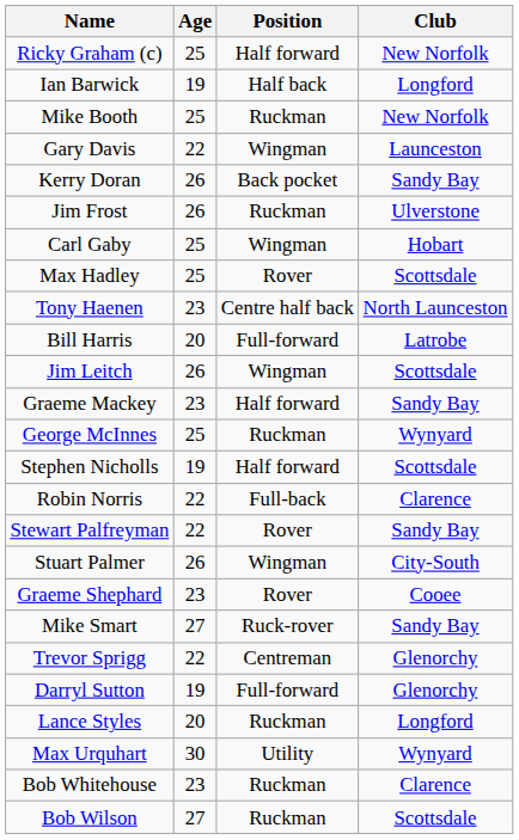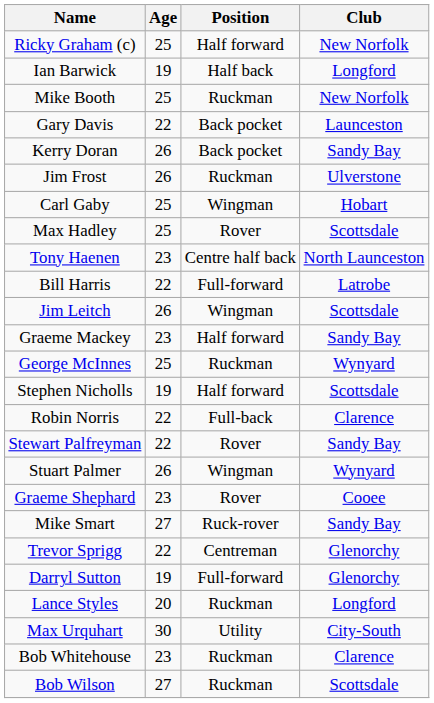Gary Davis | Position: Wingman -> Back pocket
Bill Harris | Age: 20 -> 22
Stuart Palmer | Club: City-South -> Wynyard
Max Urquhart | Club: Wynyard -> City-South
